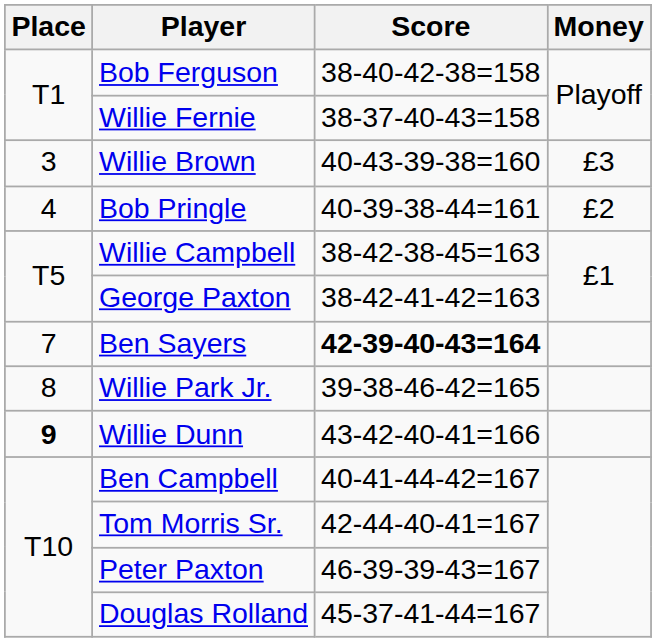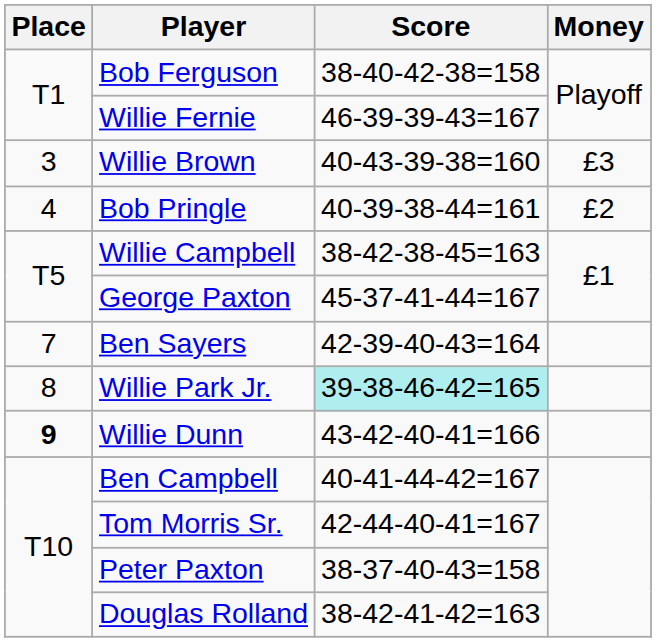Willie Fernie | Score: 38-37-40-43=158 -> 46-39-39-43=167
George Paxton | Score: 38-42-41-42=163 -> 45-37-41-44=167
Ben Sayers | Score: bold -> normal
Willie Park Jr. | Score: no background -> paleturquoise background
Peter Paxton | Score: 46-39-39-43=167 -> 38-37-40-43=158
Douglas Rolland | Score: 45-37-41-44=167 -> 38-42-41-42=163
